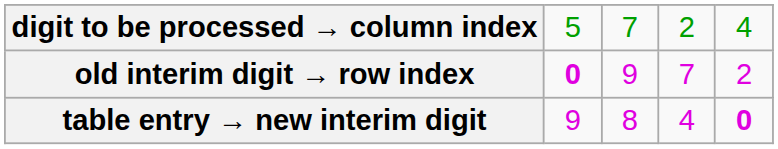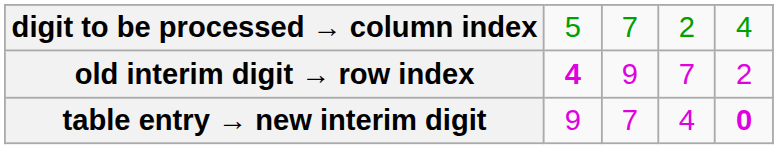old interim digit → row index | column 2: 0 -> 4
table entry → new interim digit | column 3: 8 -> 7
